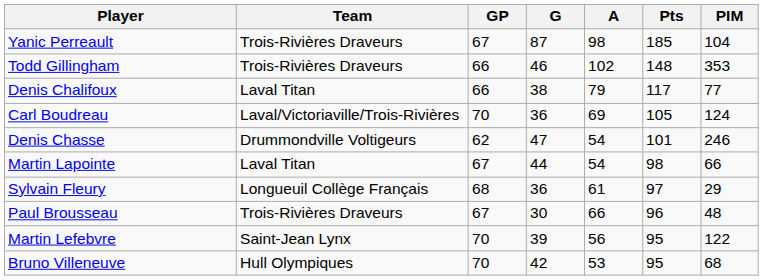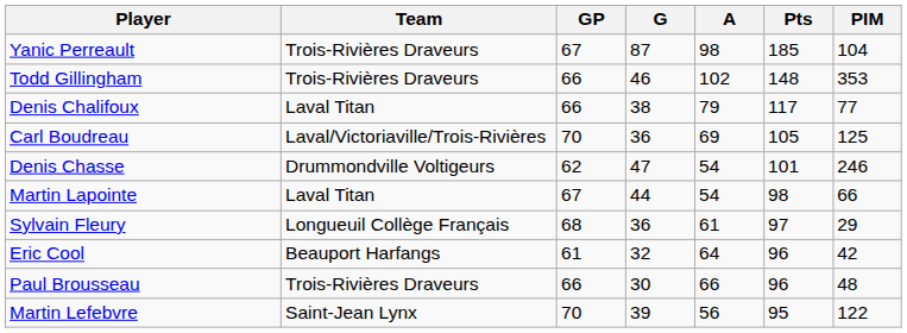Carl Boudreau | PIM: 124 -> 125
+ row: Eric Cool | Beauport Harfangs | 61 | 32 | 64 | 96 | 42
Paul Brousseau | GP: 67 -> 66
- row: Bruno Villeneuve | Hull Olympiques | 70 | 42 | 53 | 95 | 68
